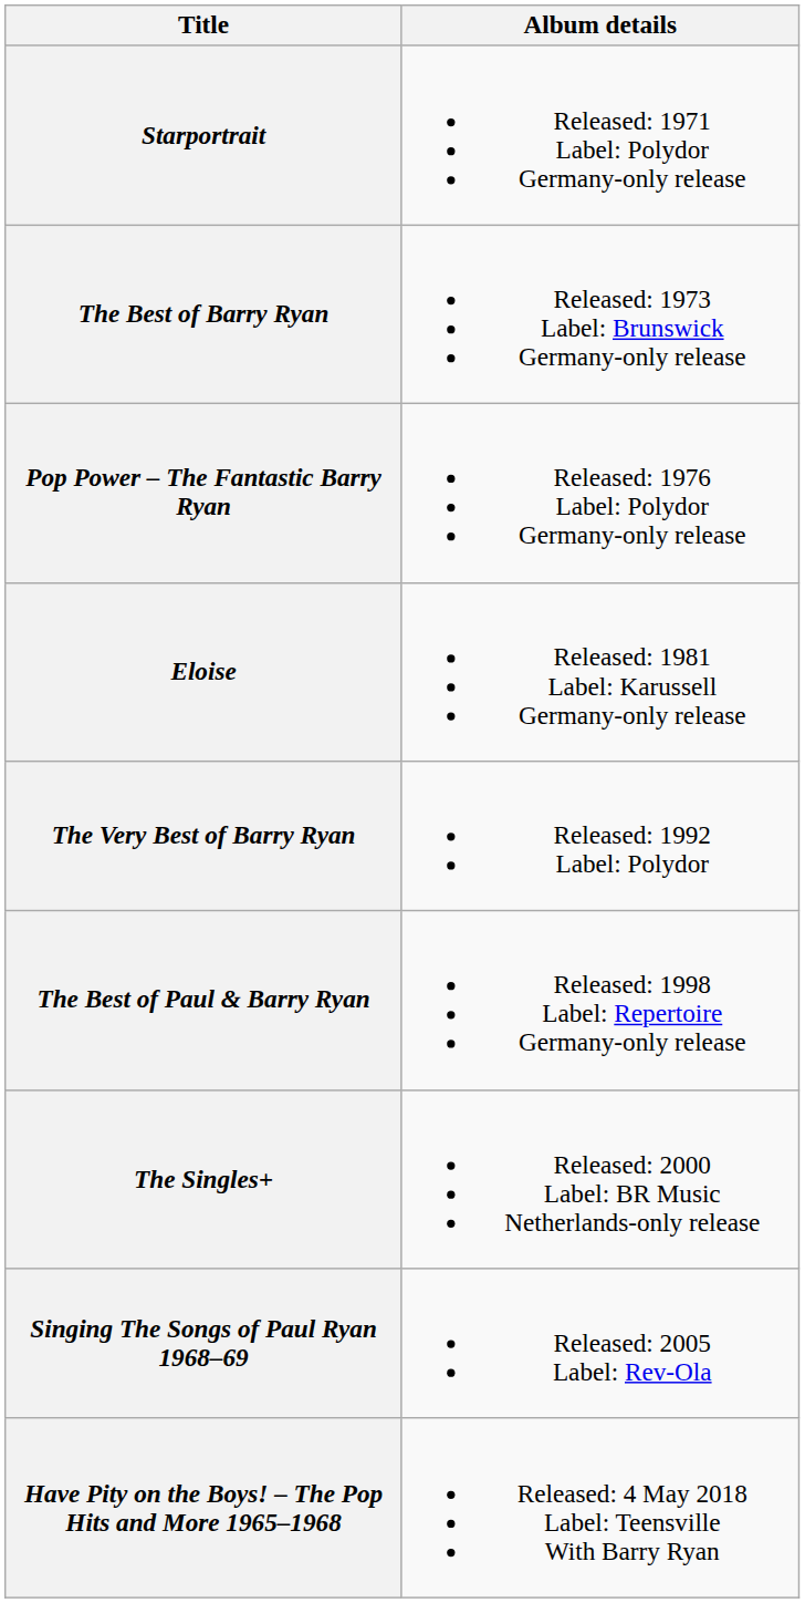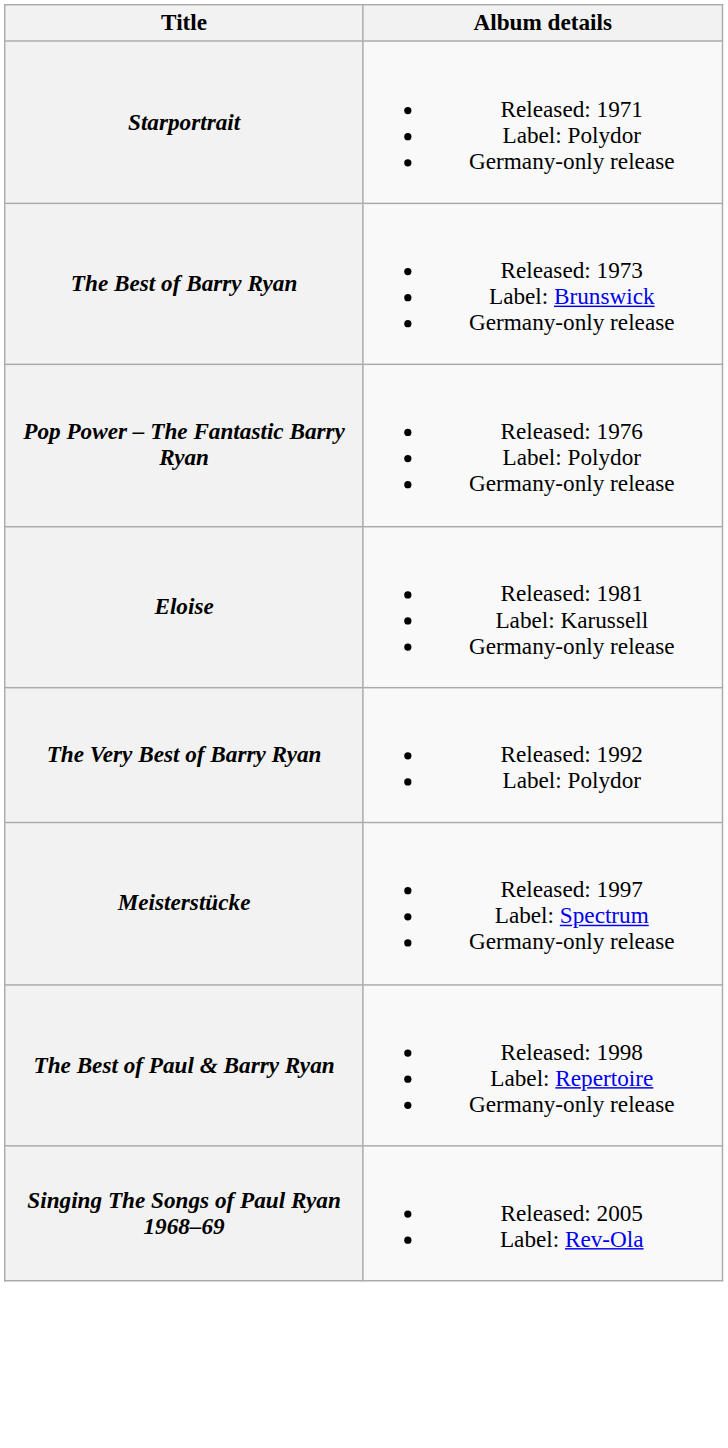+ row: Meisterstücke | Released: 1997 Label: Spectrum Germany-only release
- row: The Singles+ | Released: 2000 Label: BR Music Netherlands-only release
- row: Have Pity on the Boys! – The Pop Hits and More 1965–1968 | Released: 4 May 2018 Label: Teensville With Barry Ryan
